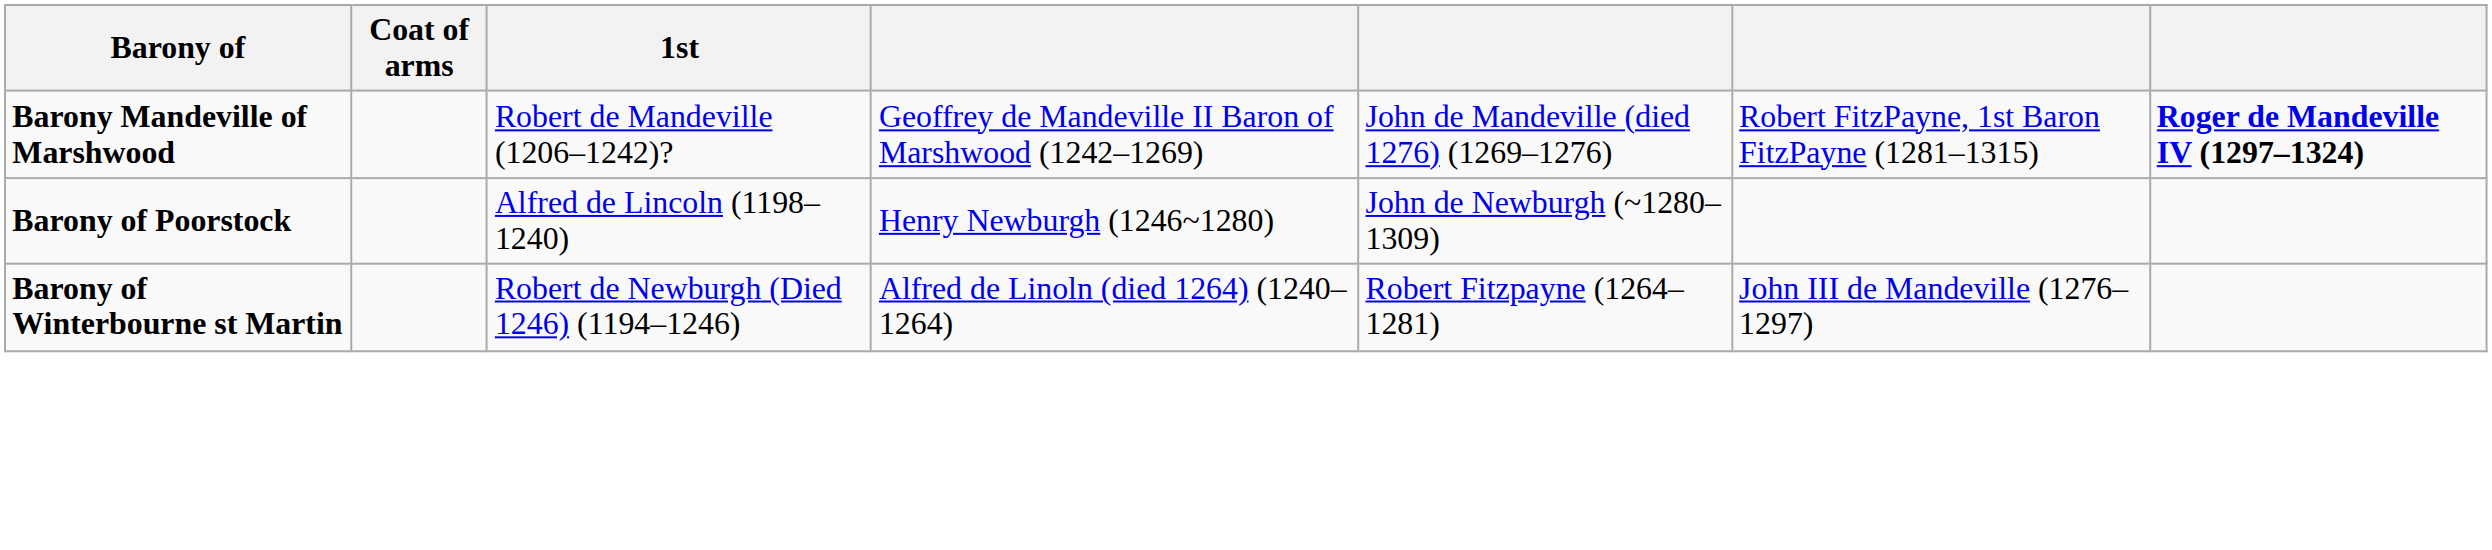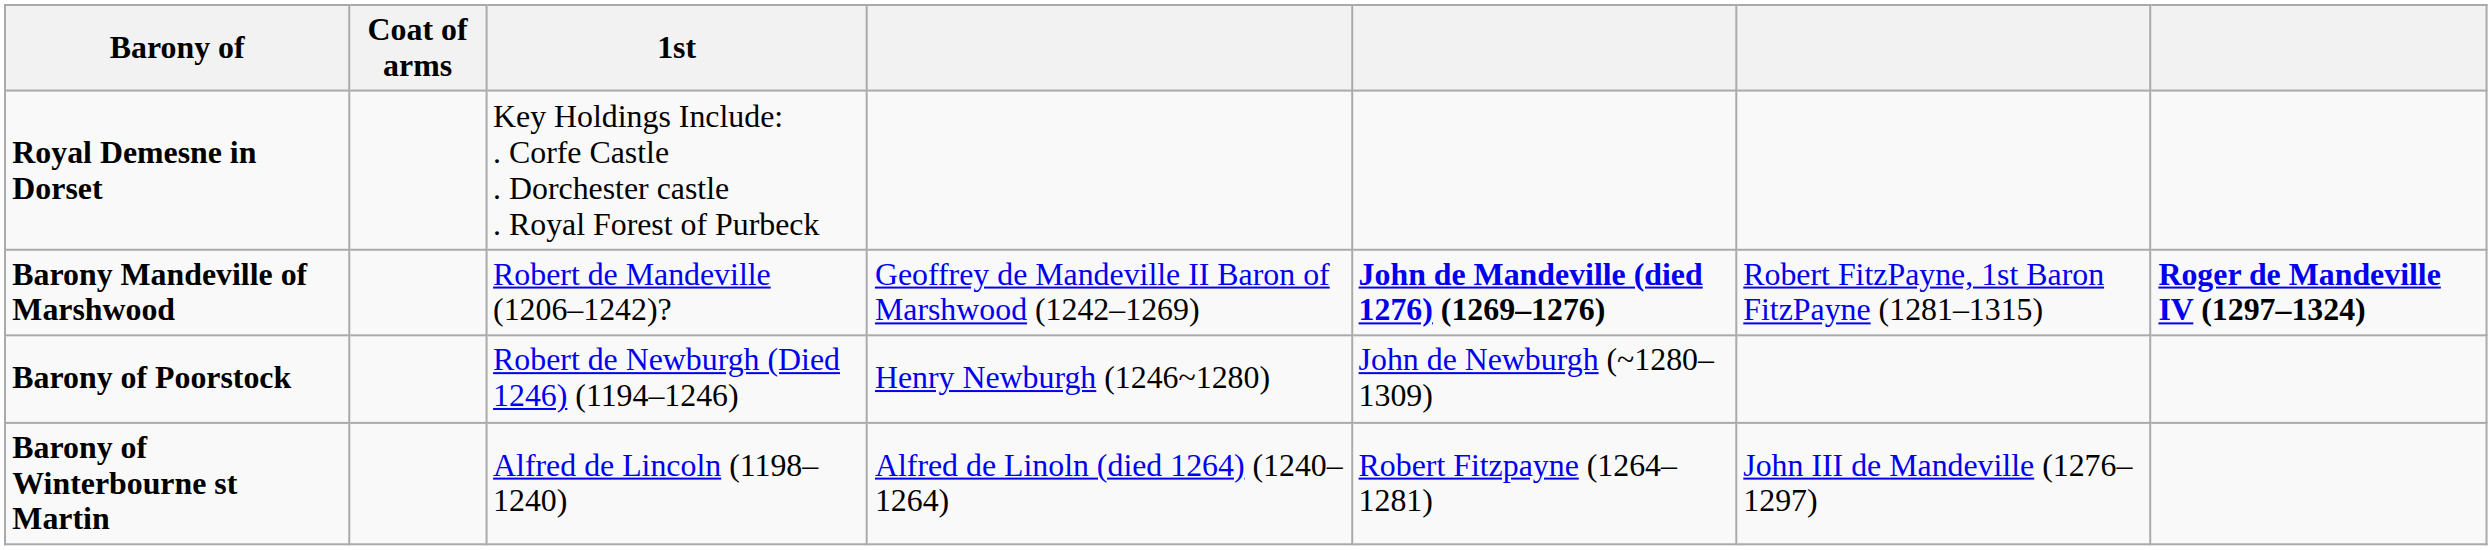+ row: Royal Demesne in Dorset | Key Holdings Include: . Corfe Castle . Dorchester castle . Royal Forest of Purbeck
Barony Mandeville of Marshwood | column 5: normal -> bold
Barony of Poorstock | 1st: Alfred de Lincoln (1198–1240) -> Robert de Newburgh (Died 1246) (1194–1246)
Barony of Winterbourne st Martin | 1st: Robert de Newburgh (Died 1246) (1194–1246) -> Alfred de Lincoln (1198–1240)
